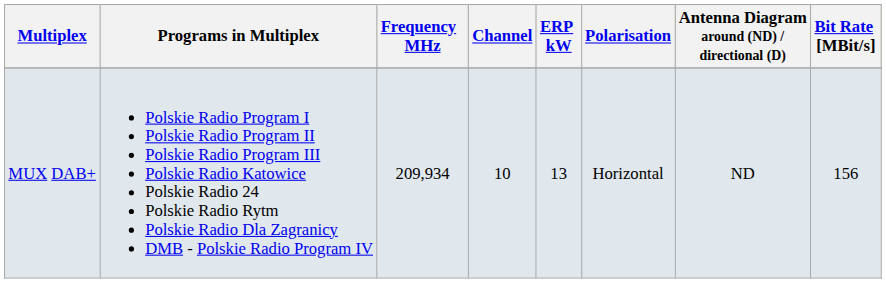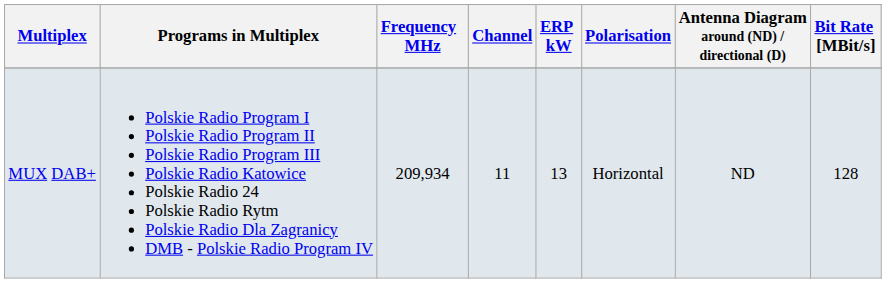MUX DAB+ | Channel: 10 -> 11
MUX DAB+ | Bit Rate [MBit/s]: 156 -> 128
